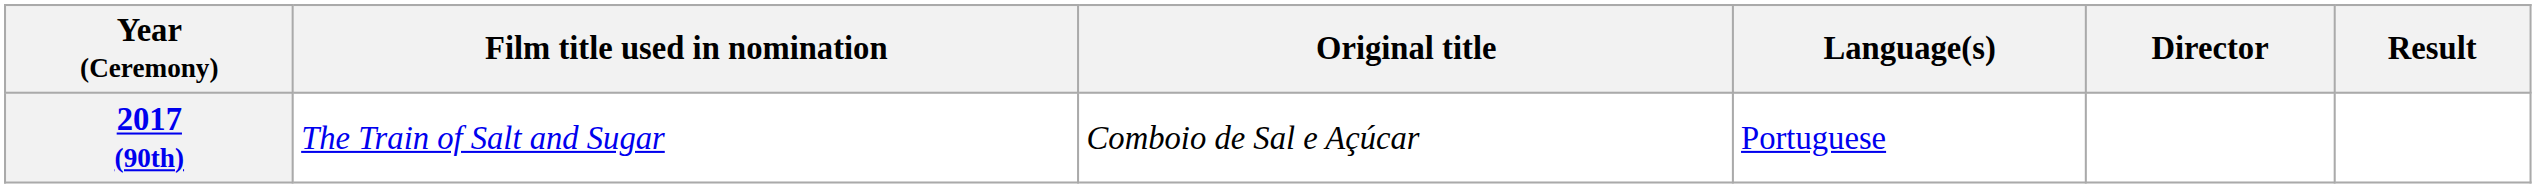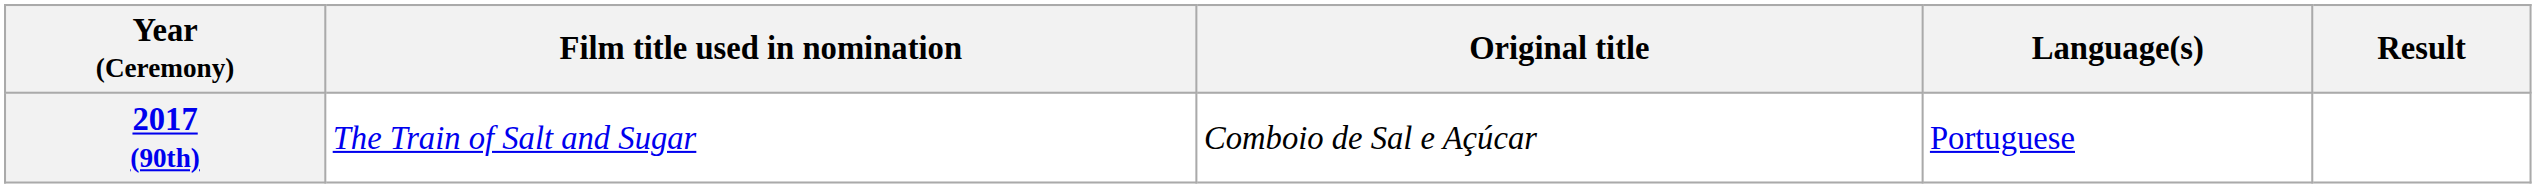- column: Director
